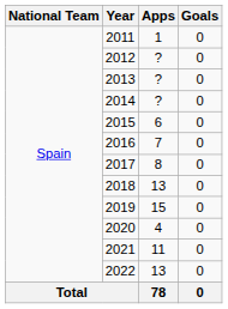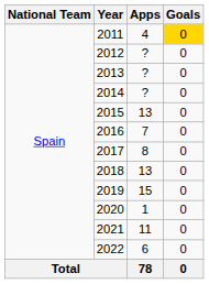2011 | Apps: 1 -> 4
2011 | Goals: no background -> gold background
2015 | Apps: 6 -> 13
2020 | Apps: 4 -> 1
2022 | Apps: 13 -> 6
